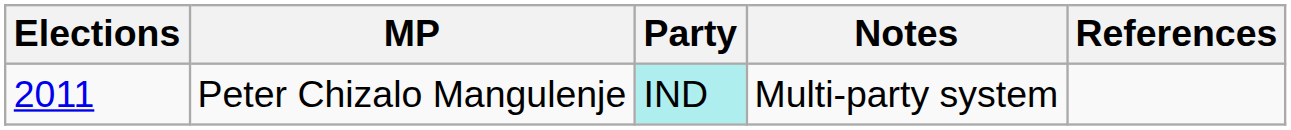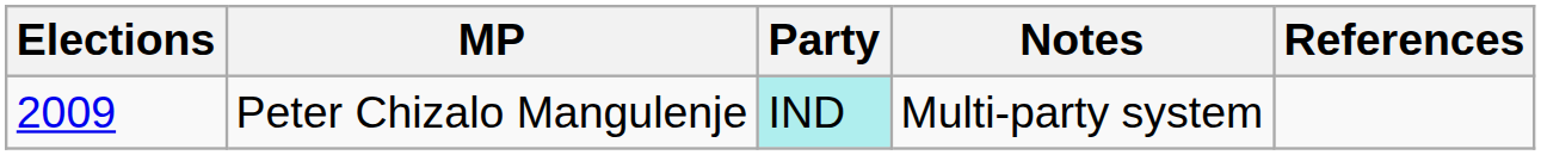Peter Chizalo Mangulenje | Elections: 2011 -> 2009
